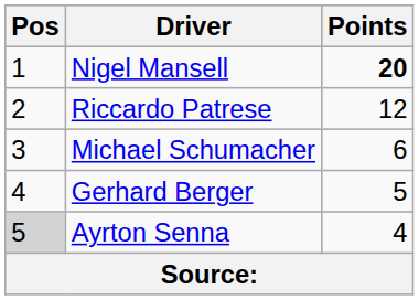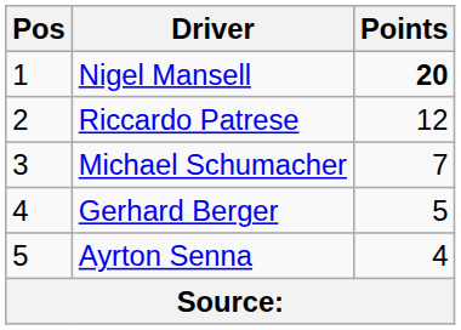Michael Schumacher | Points: 6 -> 7
Ayrton Senna | Pos: lightgrey background -> no background
